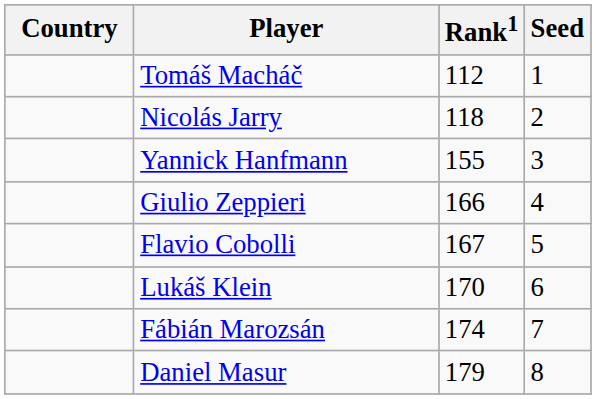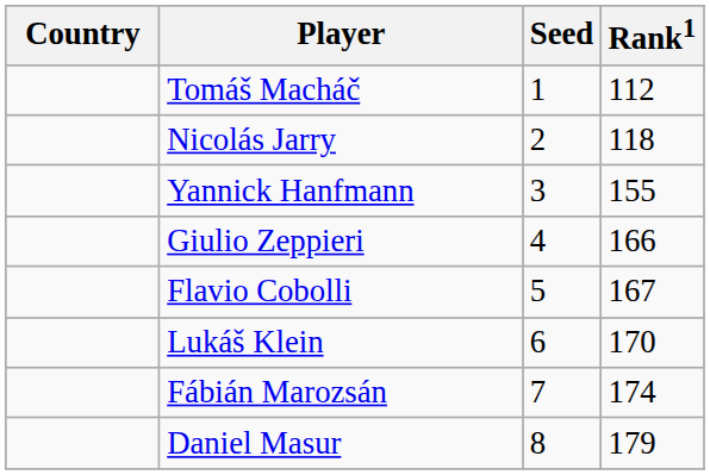columns swapped: Rank1 <-> Seed
